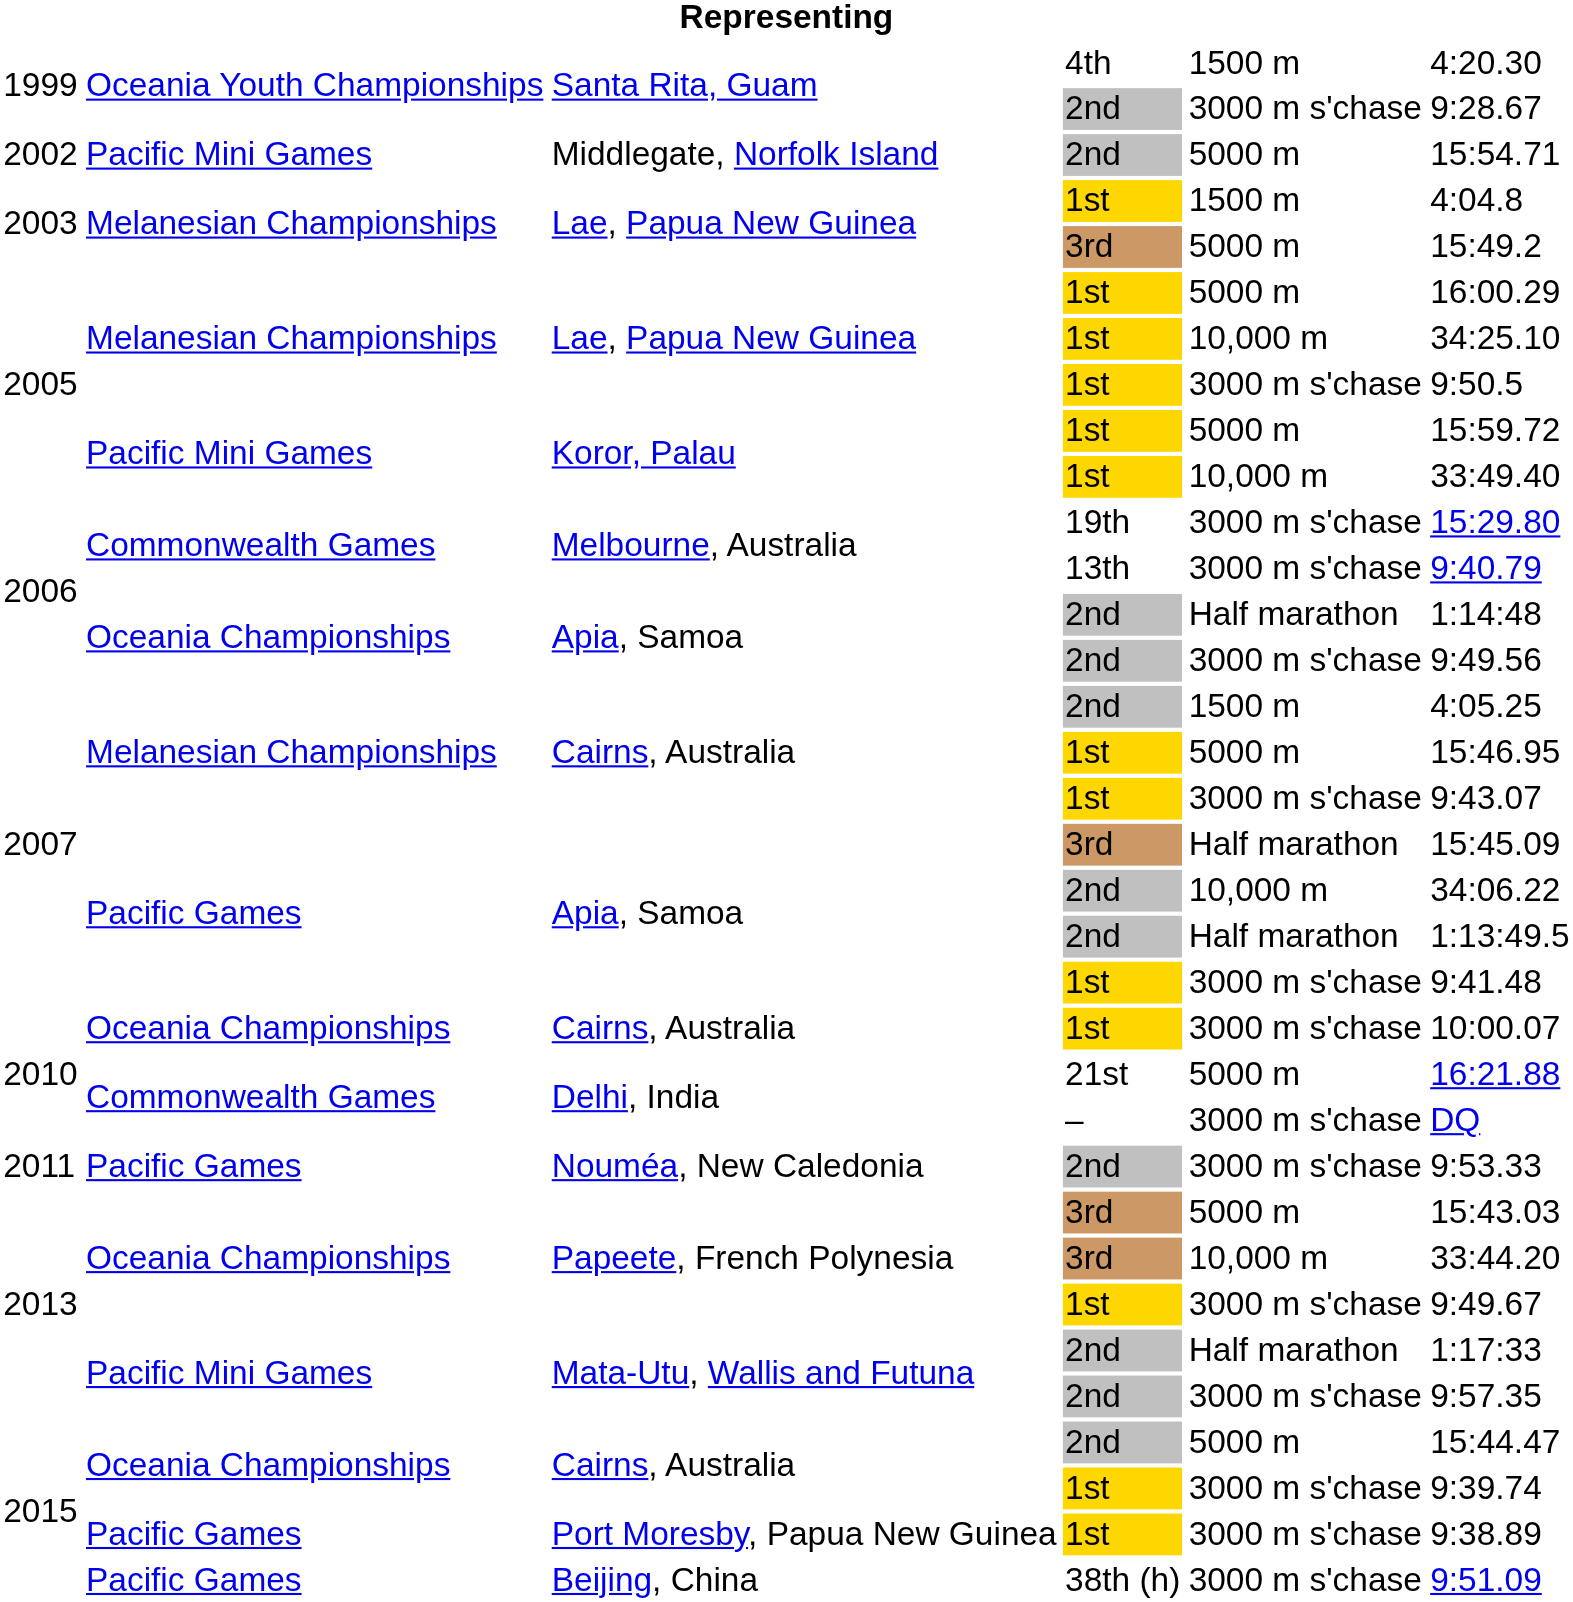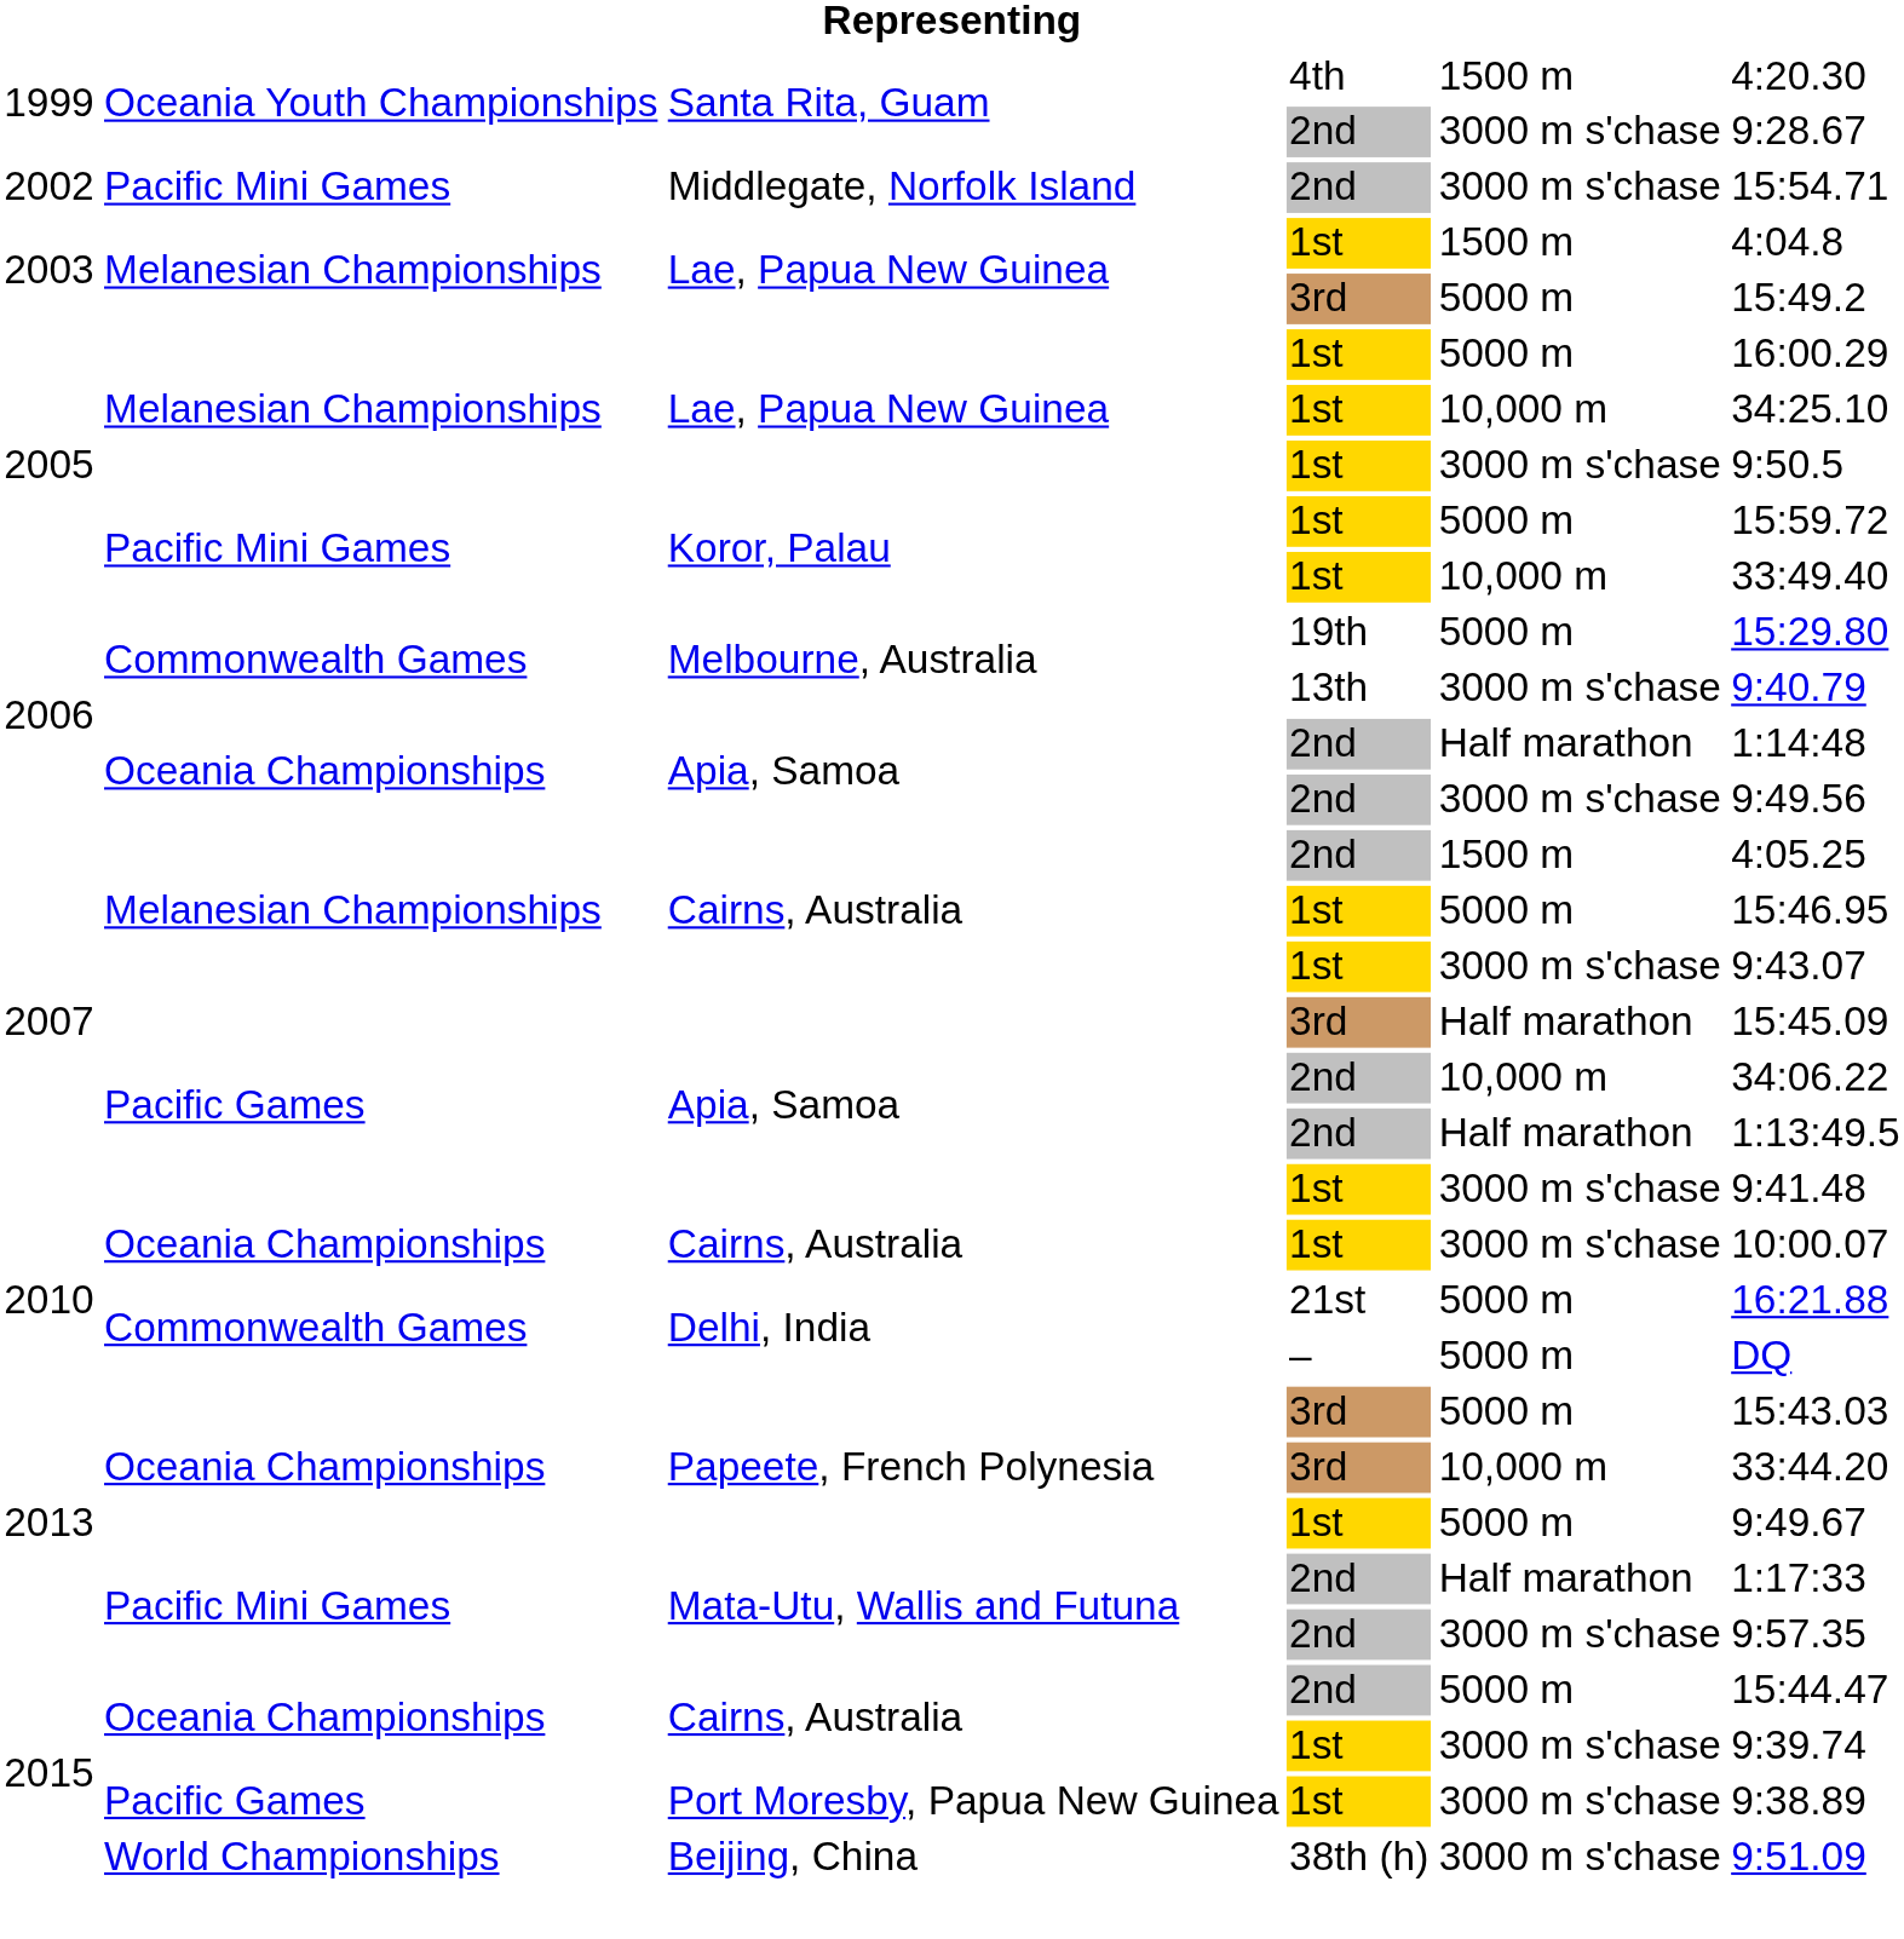Middlegate, Norfolk Island | column 5: 5000 m -> 3000 m s'chase
Melbourne, Australia / 19th | column 5: 3000 m s'chase -> 5000 m
Delhi, India / – | column 5: 3000 m s'chase -> 5000 m
- row: 2011 | Pacific Games | Nouméa, New Caledonia | 2nd | 3000 m s'chase | 9:53.33
Papeete, French Polynesia / 1st | column 5: 3000 m s'chase -> 5000 m
Beijing, China | column 2: Pacific Games -> World Championships
